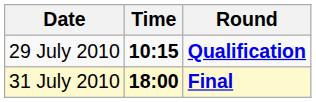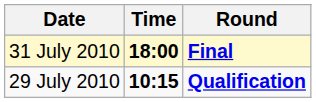rows swapped: 29 July 2010 <-> 31 July 2010
